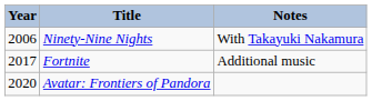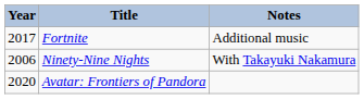rows swapped: Ninety-Nine Nights <-> Fortnite
